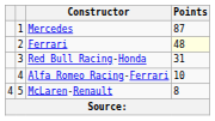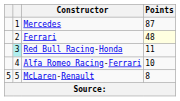Red Bull Racing-Honda | column 2: no background -> paleturquoise background
Red Bull Racing-Honda | Points: 31 -> 11
McLaren-Renault | column 1: 4 -> 5
